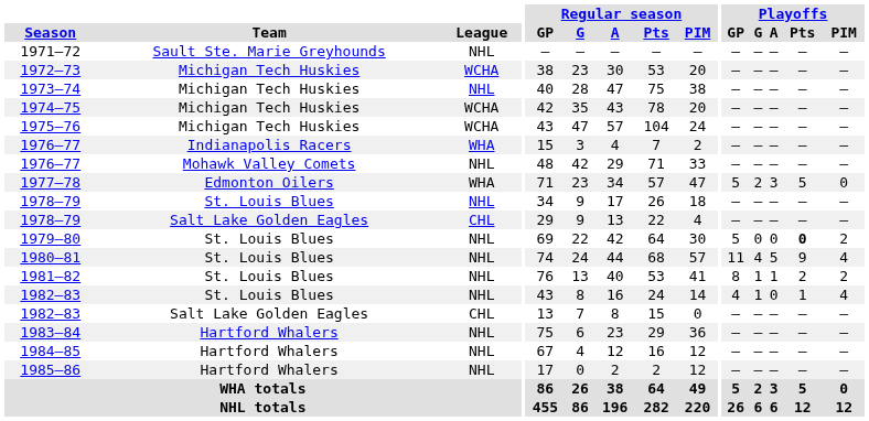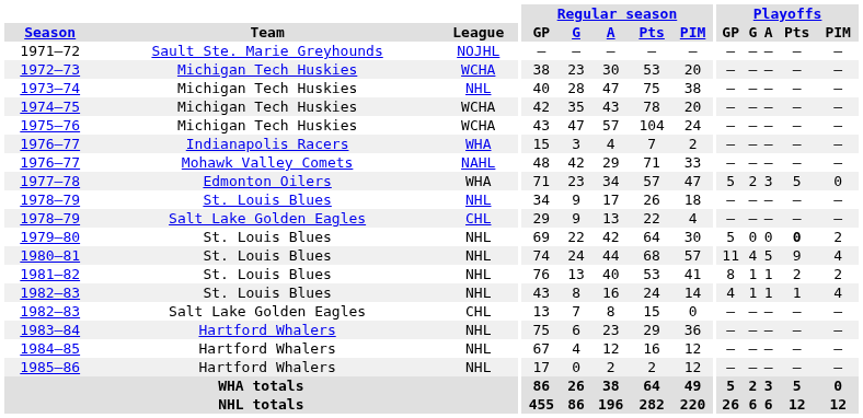1971–72 | League: NHL -> NOJHL
1976–77 / Mohawk Valley Comets | League: NHL -> NAHL
1982–83 / St. Louis Blues | Playoffs / A: 0 -> 1
